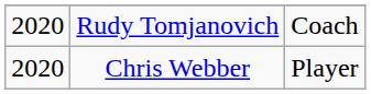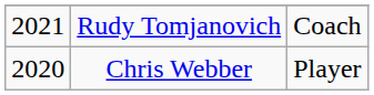Rudy Tomjanovich | column 1: 2020 -> 2021
